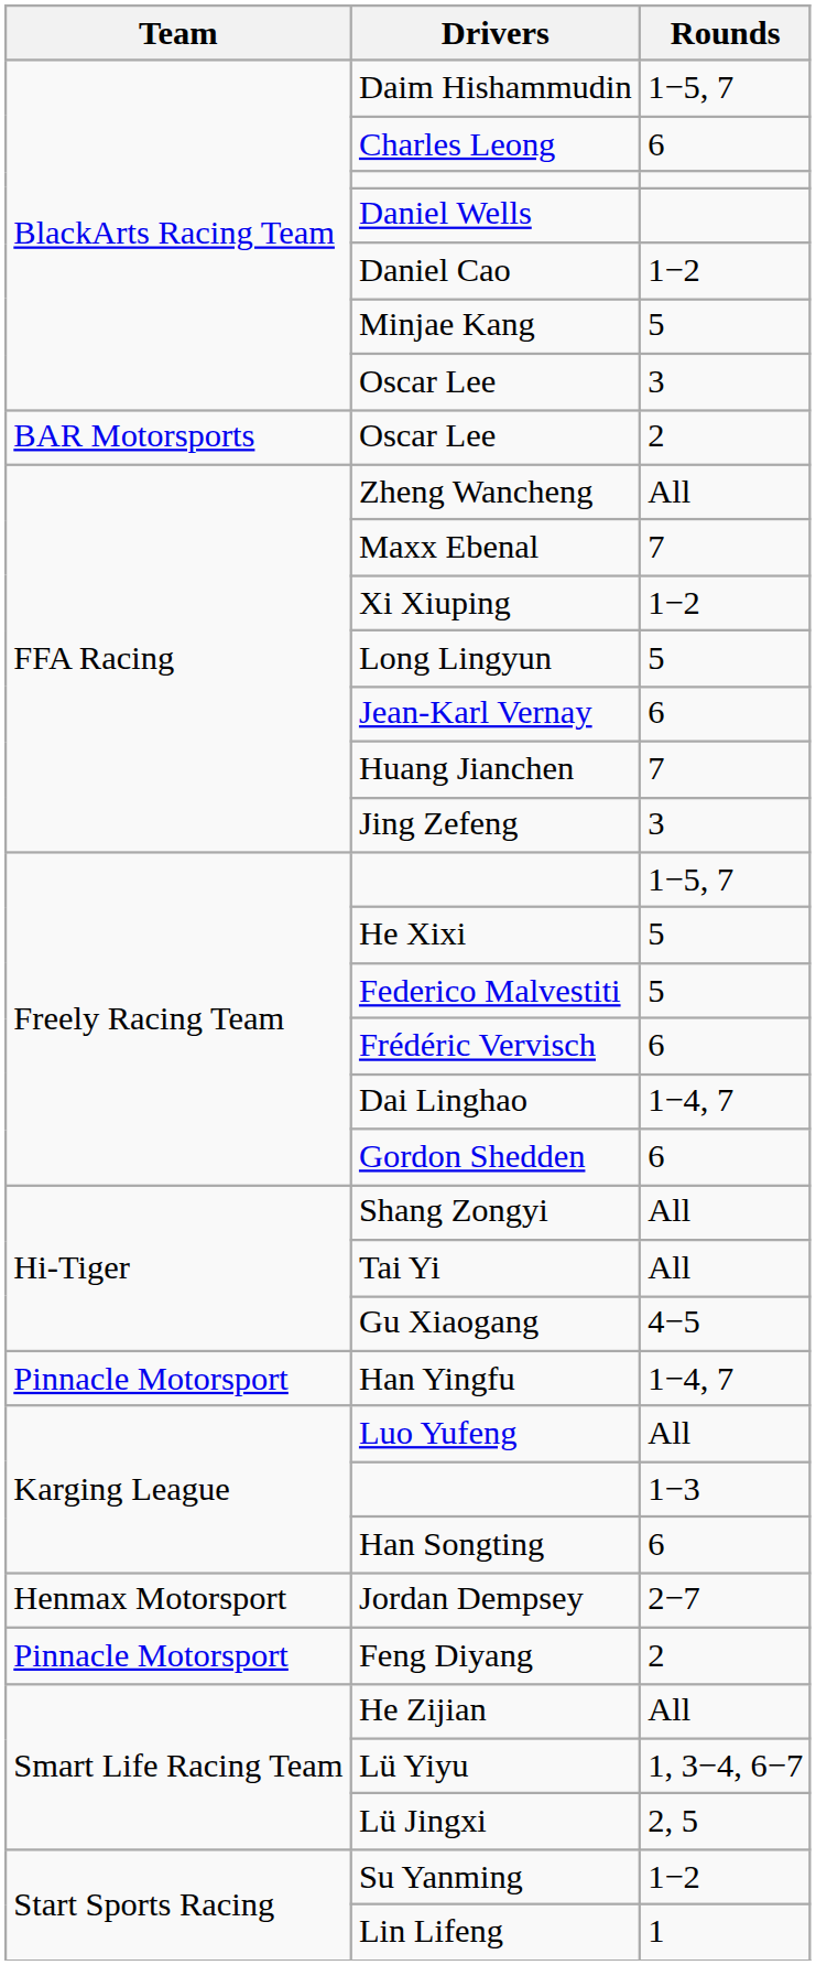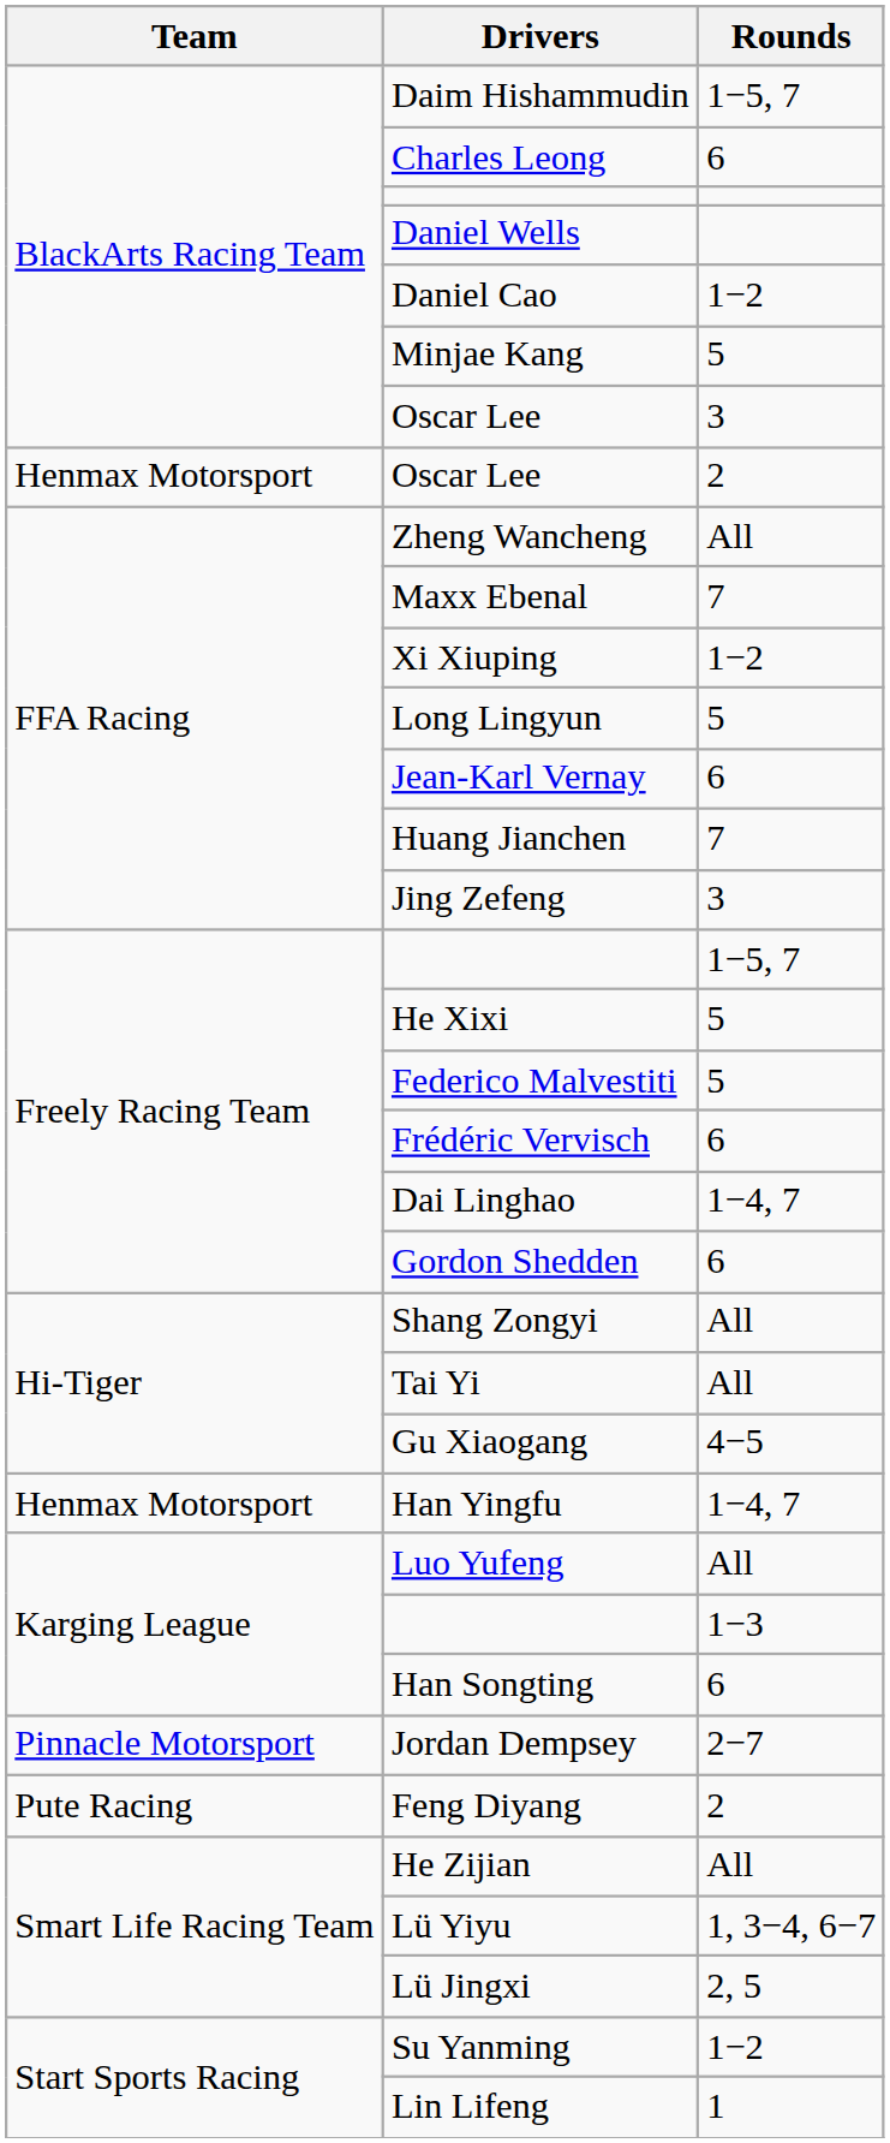Oscar Lee / 2 | Team: BAR Motorsports -> Henmax Motorsport
Han Yingfu | Team: Pinnacle Motorsport -> Henmax Motorsport
Jordan Dempsey | Team: Henmax Motorsport -> Pinnacle Motorsport
Feng Diyang | Team: Pinnacle Motorsport -> Pute Racing
